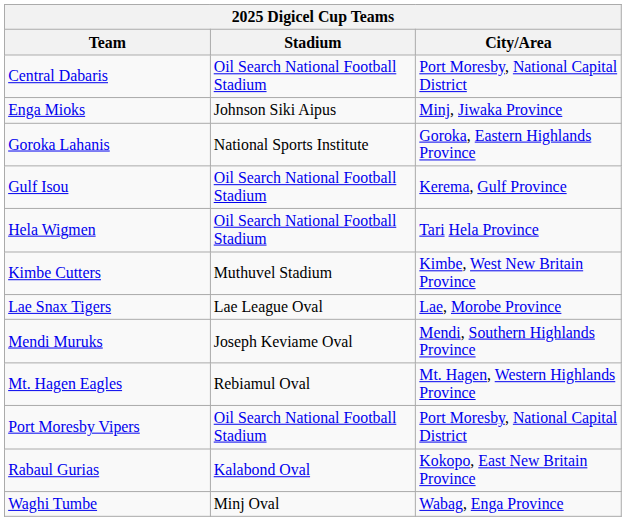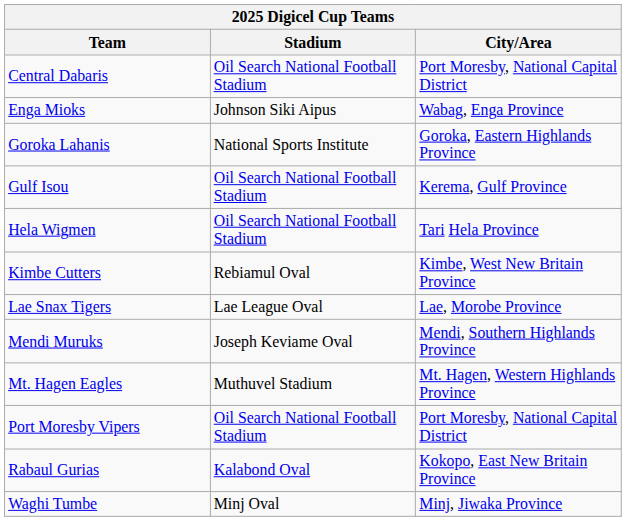Enga Mioks | City/Area: Minj, Jiwaka Province -> Wabag, Enga Province
Kimbe Cutters | Stadium: Muthuvel Stadium -> Rebiamul Oval
Mt. Hagen Eagles | Stadium: Rebiamul Oval -> Muthuvel Stadium
Waghi Tumbe | City/Area: Wabag, Enga Province -> Minj, Jiwaka Province
